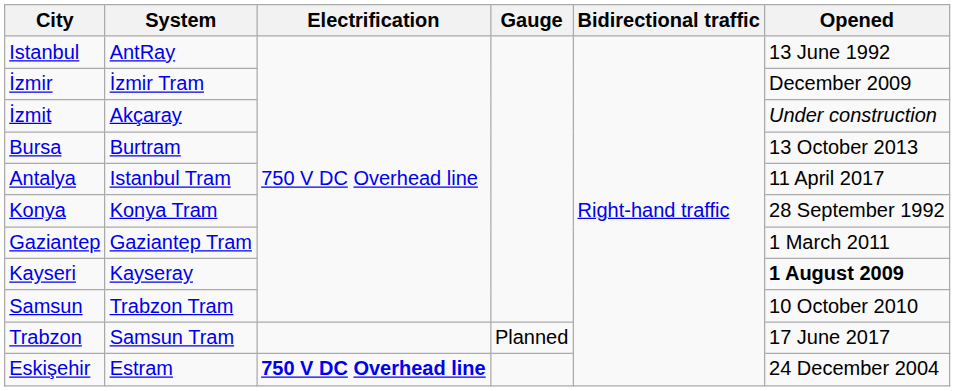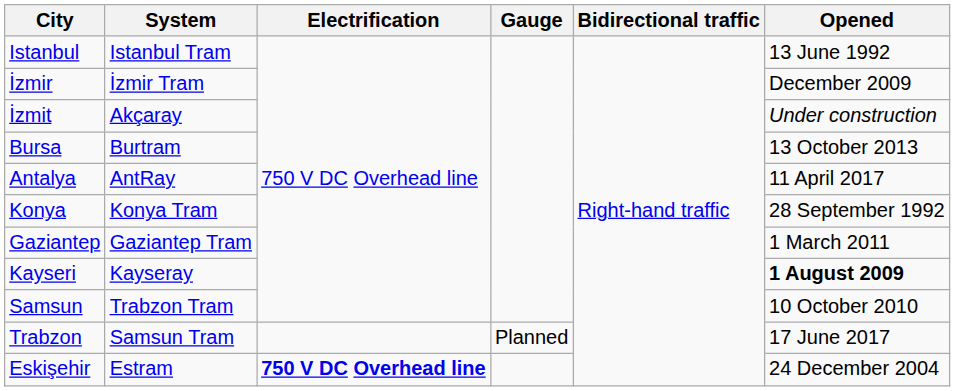Istanbul | System: AntRay -> Istanbul Tram
Antalya | System: Istanbul Tram -> AntRay
